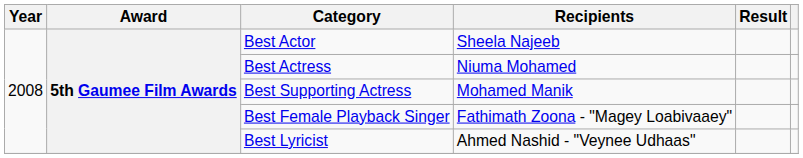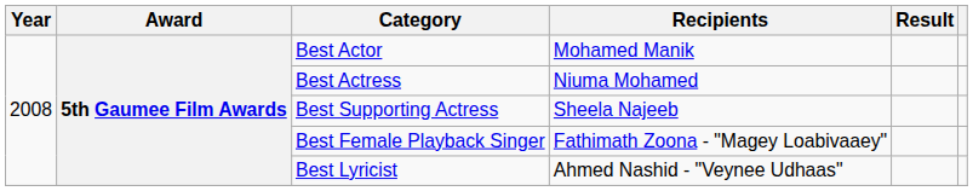Best Actor | Recipients: Sheela Najeeb -> Mohamed Manik
Best Supporting Actress | Recipients: Mohamed Manik -> Sheela Najeeb
